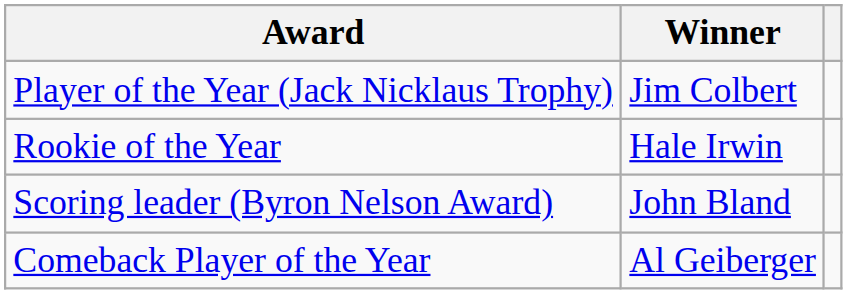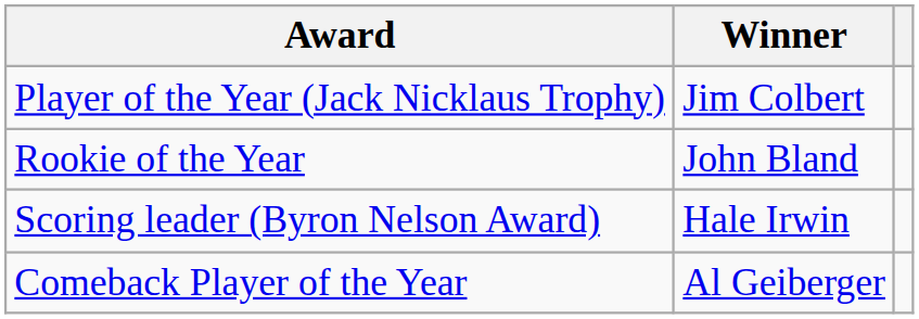Rookie of the Year | Winner: Hale Irwin -> John Bland
Scoring leader (Byron Nelson Award) | Winner: John Bland -> Hale Irwin
